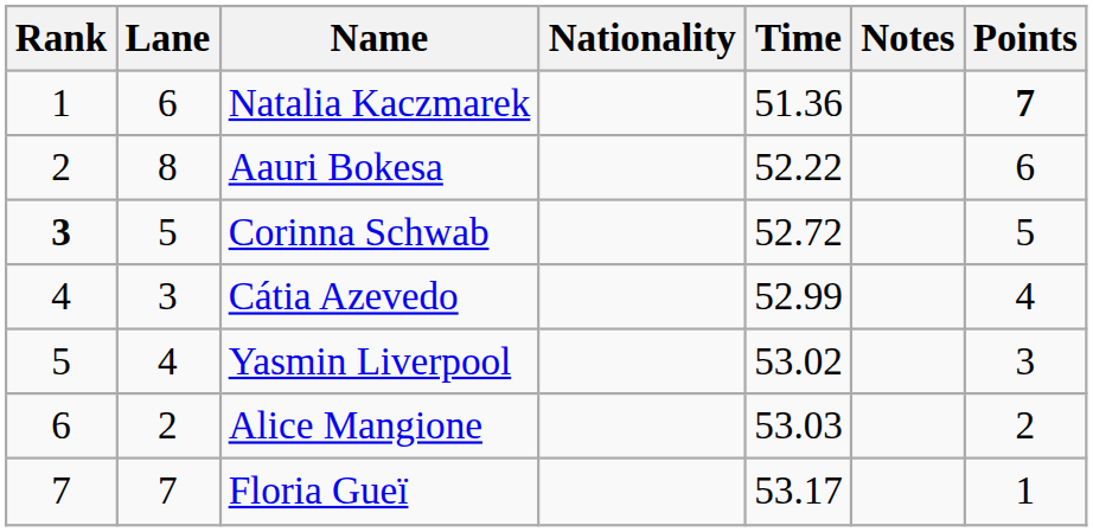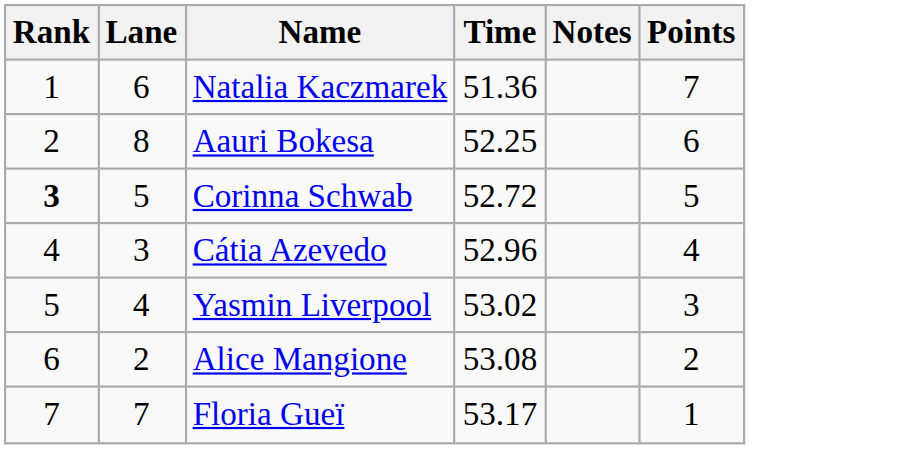- column: Nationality
Natalia Kaczmarek | Points: bold -> normal
Aauri Bokesa | Time: 52.22 -> 52.25
Cátia Azevedo | Time: 52.99 -> 52.96
Alice Mangione | Time: 53.03 -> 53.08
